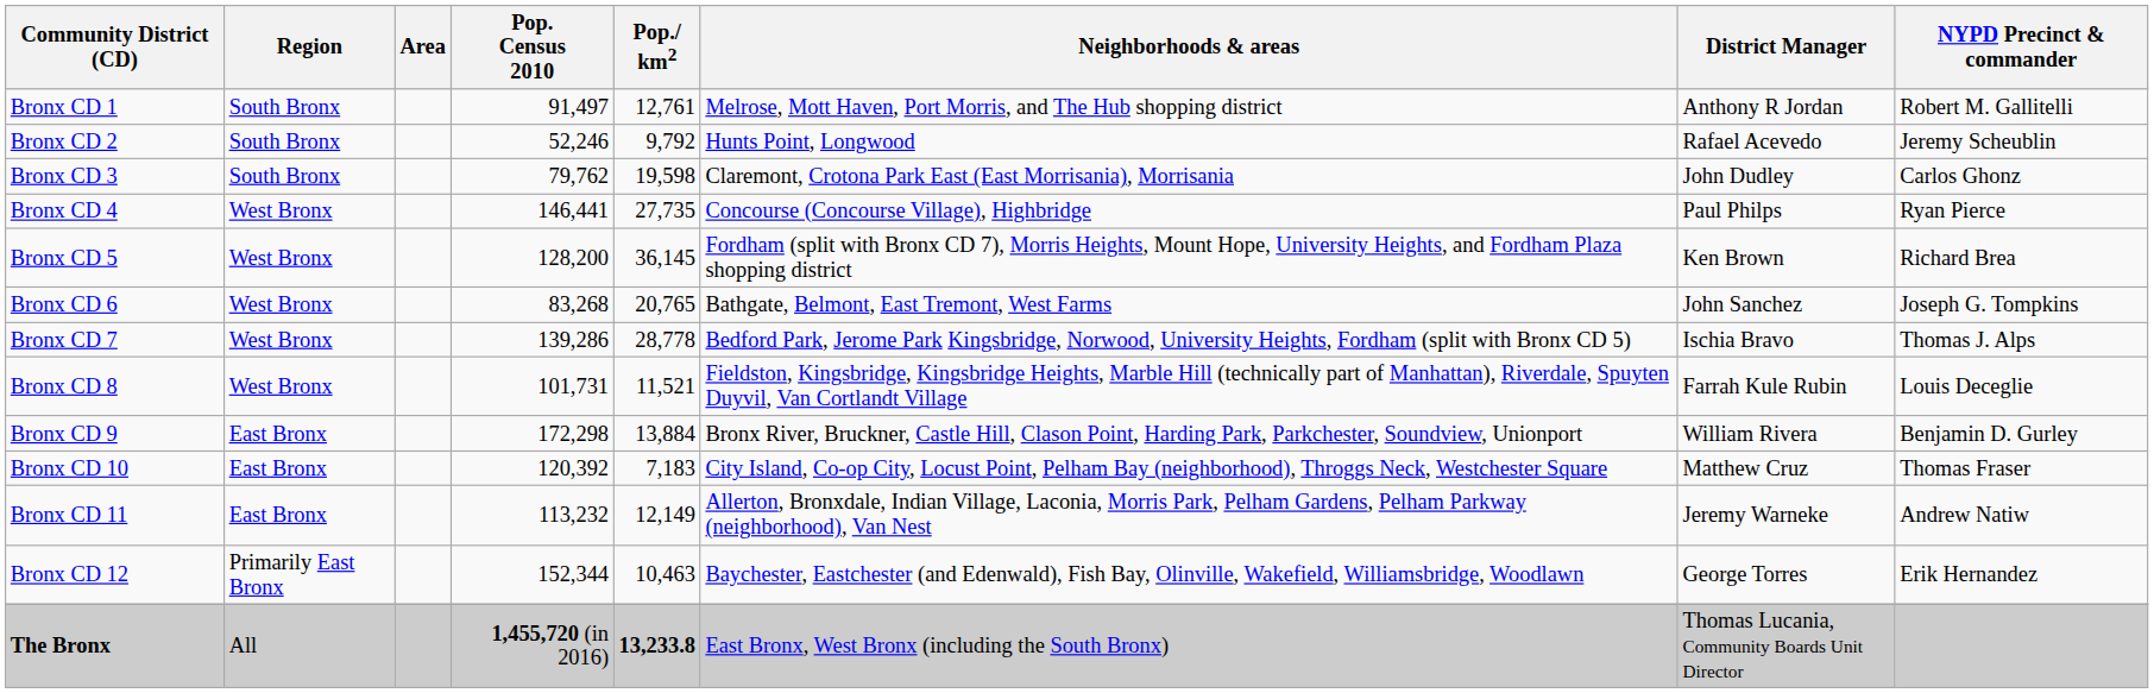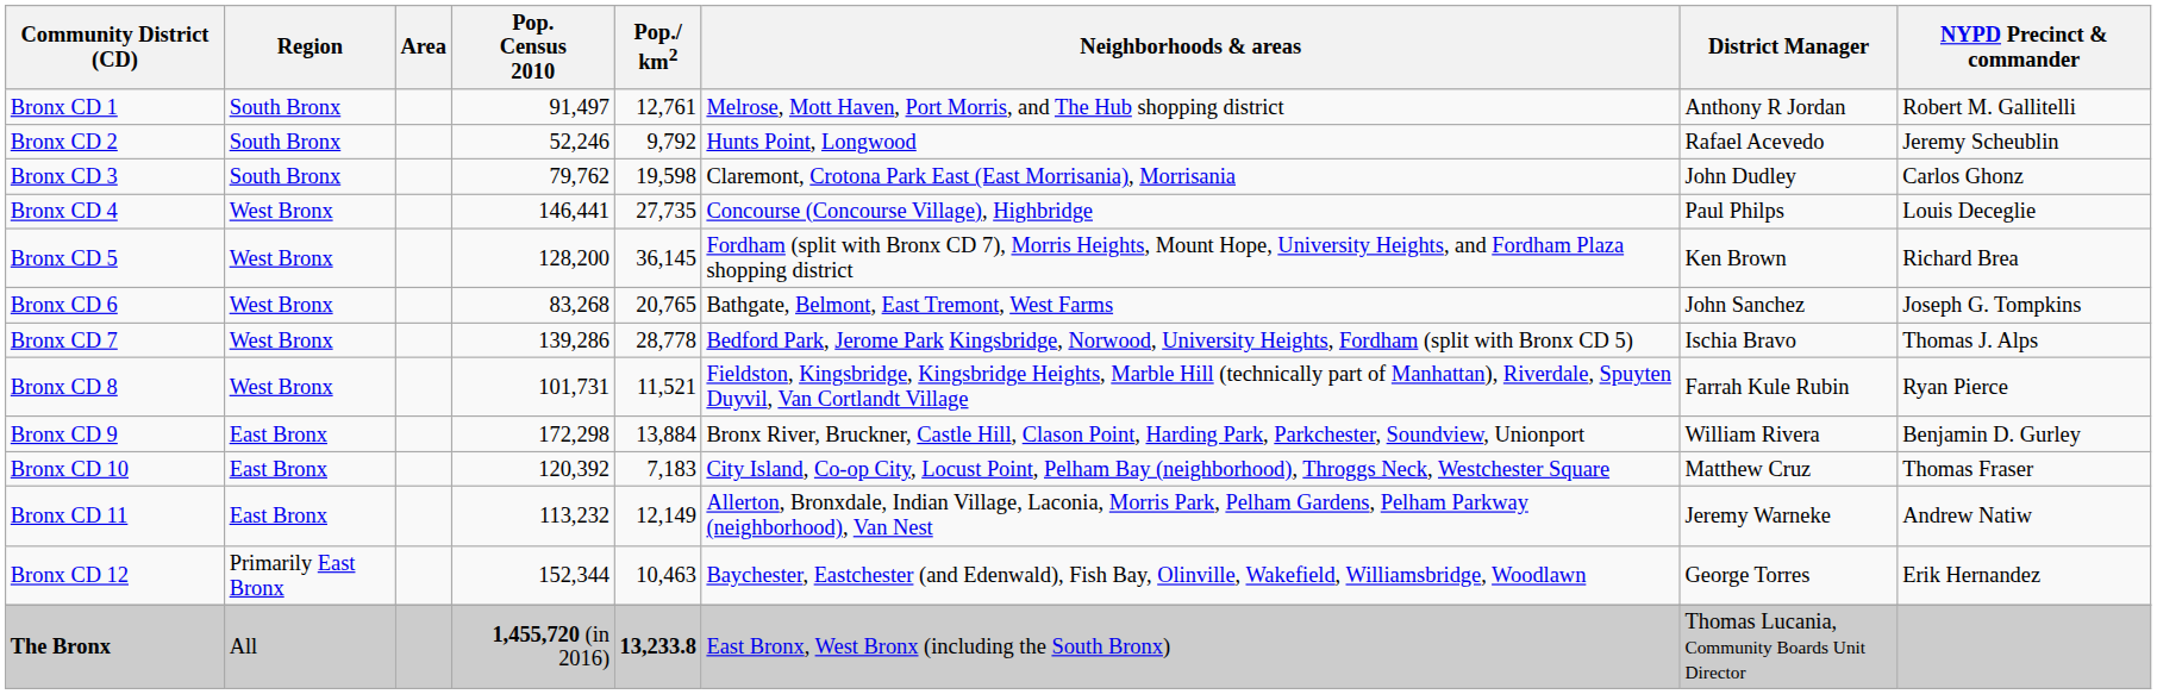Bronx CD 4 | NYPD Precinct & commander: Ryan Pierce -> Louis Deceglie
Bronx CD 8 | NYPD Precinct & commander: Louis Deceglie -> Ryan Pierce
